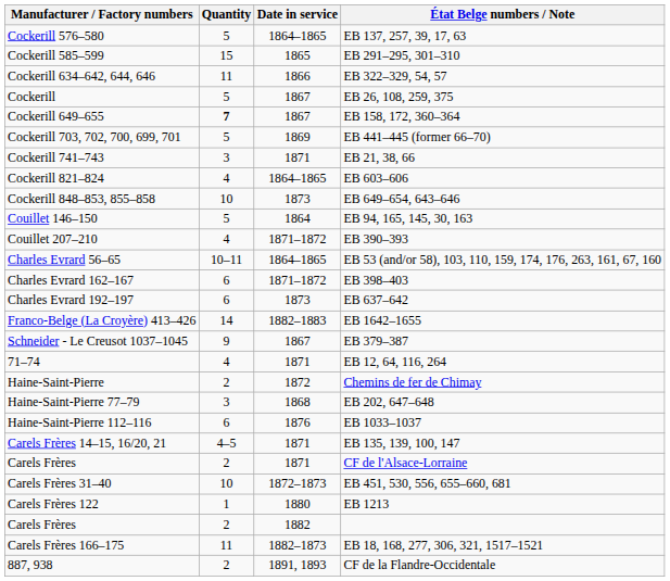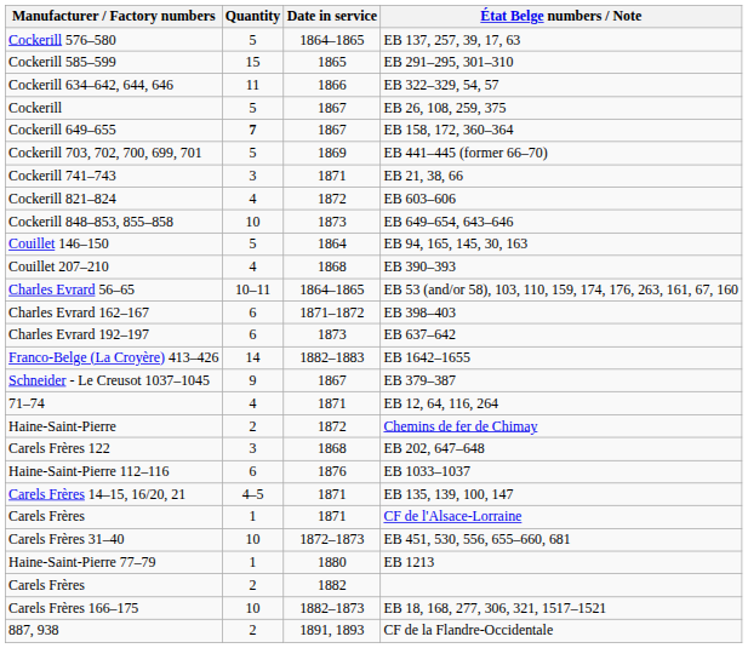EB 603–606 | Date in service: 1864–1865 -> 1872
EB 390–393 | Date in service: 1871–1872 -> 1868
EB 202, 647–648 | Manufacturer / Factory numbers: Haine-Saint-Pierre 77–79 -> Carels Frères 122
CF de l'Alsace-Lorraine | Quantity: 2 -> 1
EB 1213 | Manufacturer / Factory numbers: Carels Frères 122 -> Haine-Saint-Pierre 77–79
EB 18, 168, 277, 306, 321, 1517–1521 | Quantity: 11 -> 10
